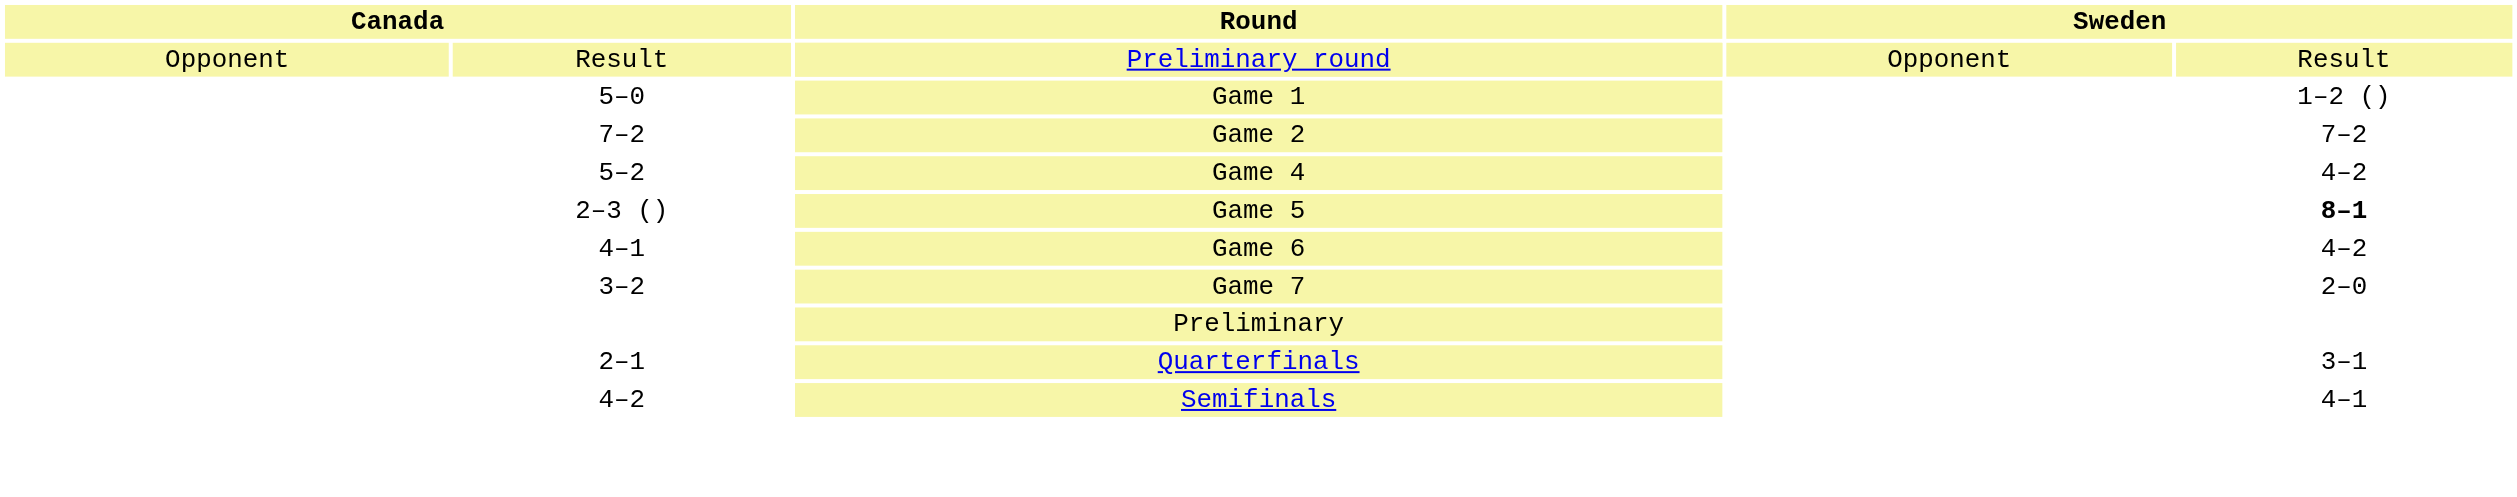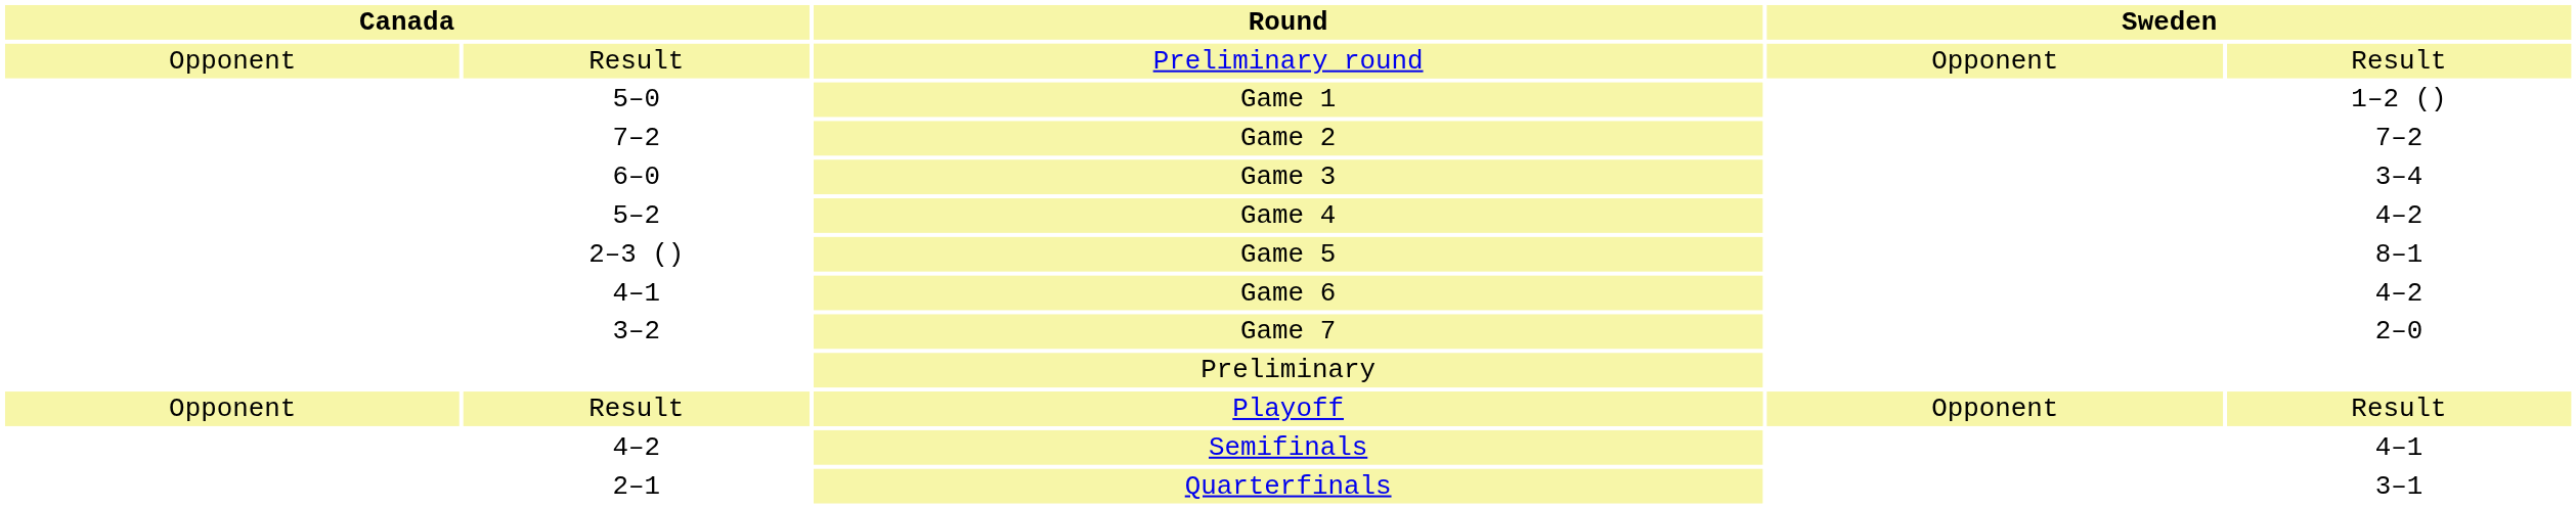+ row: 6–0 | Game 3 | 3–4
Game 5 | column 5: bold -> normal
+ row: Opponent | Result | Playoff | Opponent | Result
rows swapped: Quarterfinals <-> Semifinals
